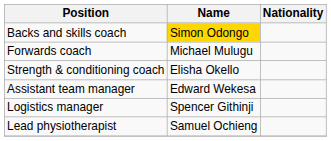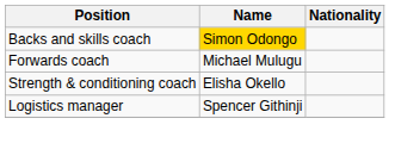- row: Assistant team manager | Edward Wekesa
- row: Lead physiotherapist | Samuel Ochieng
